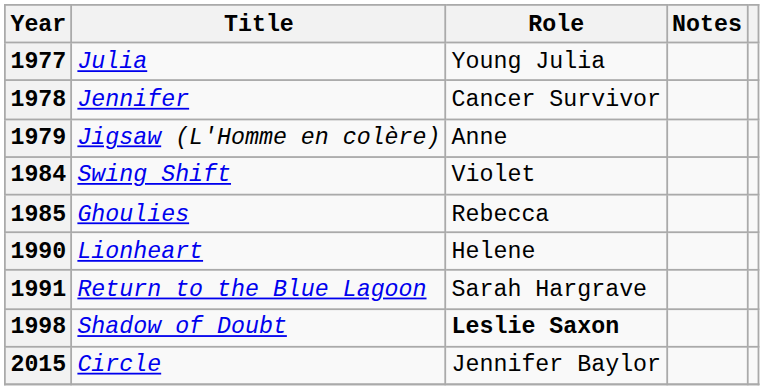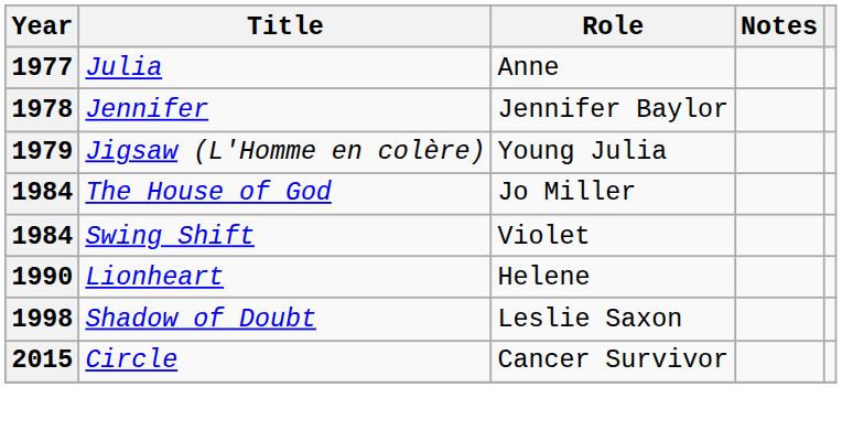1977 | Role: Young Julia -> Anne
1978 | Role: Cancer Survivor -> Jennifer Baylor
1979 | Role: Anne -> Young Julia
+ row: 1984 | The House of God | Jo Miller
- row: 1985 | Ghoulies | Rebecca
- row: 1991 | Return to the Blue Lagoon | Sarah Hargrave
1998 | Role: bold -> normal
2015 | Role: Jennifer Baylor -> Cancer Survivor
